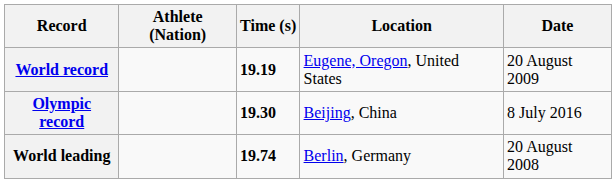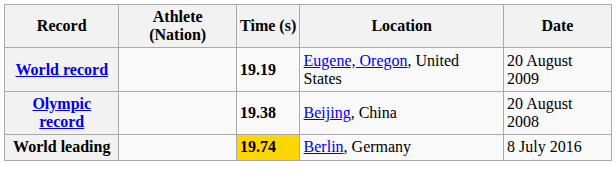Olympic record | Time (s): 19.30 -> 19.38
Olympic record | Date: 8 July 2016 -> 20 August 2008
World leading | Time (s): no background -> gold background
World leading | Date: 20 August 2008 -> 8 July 2016
